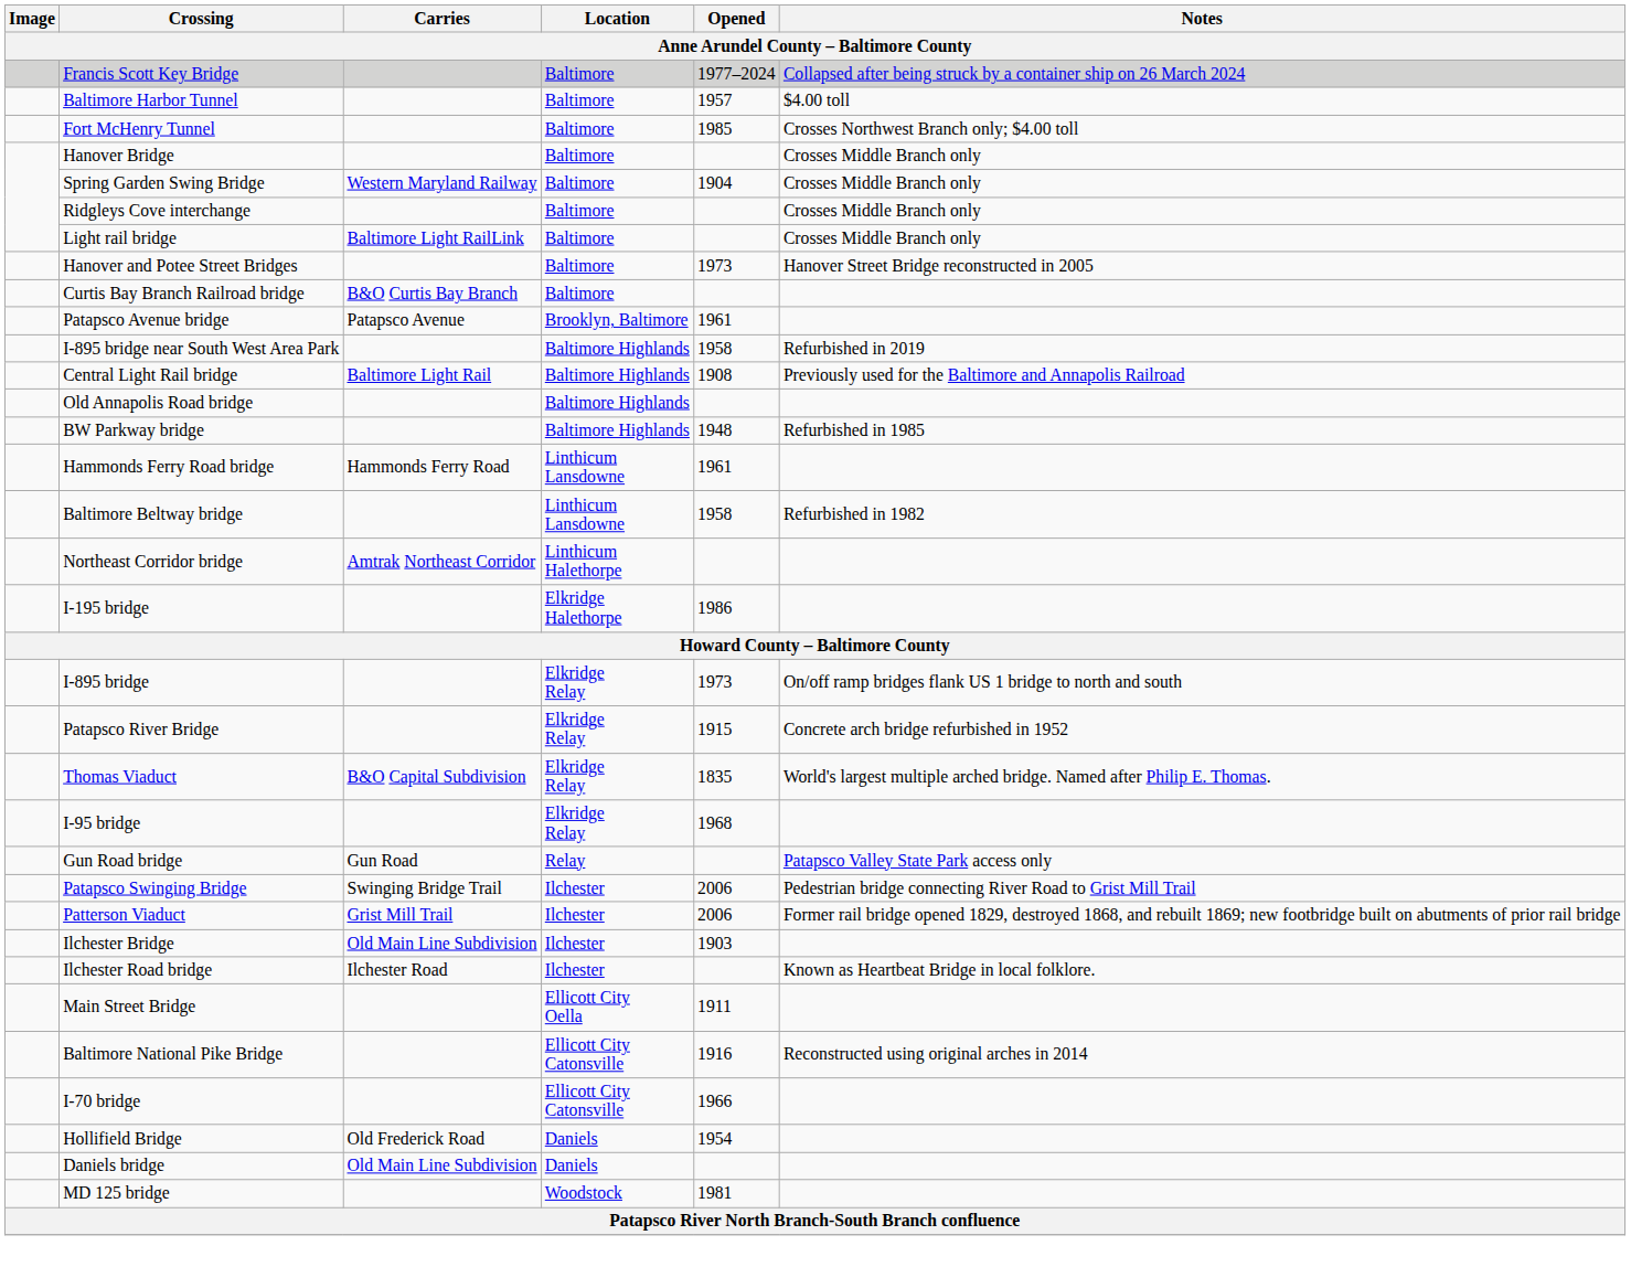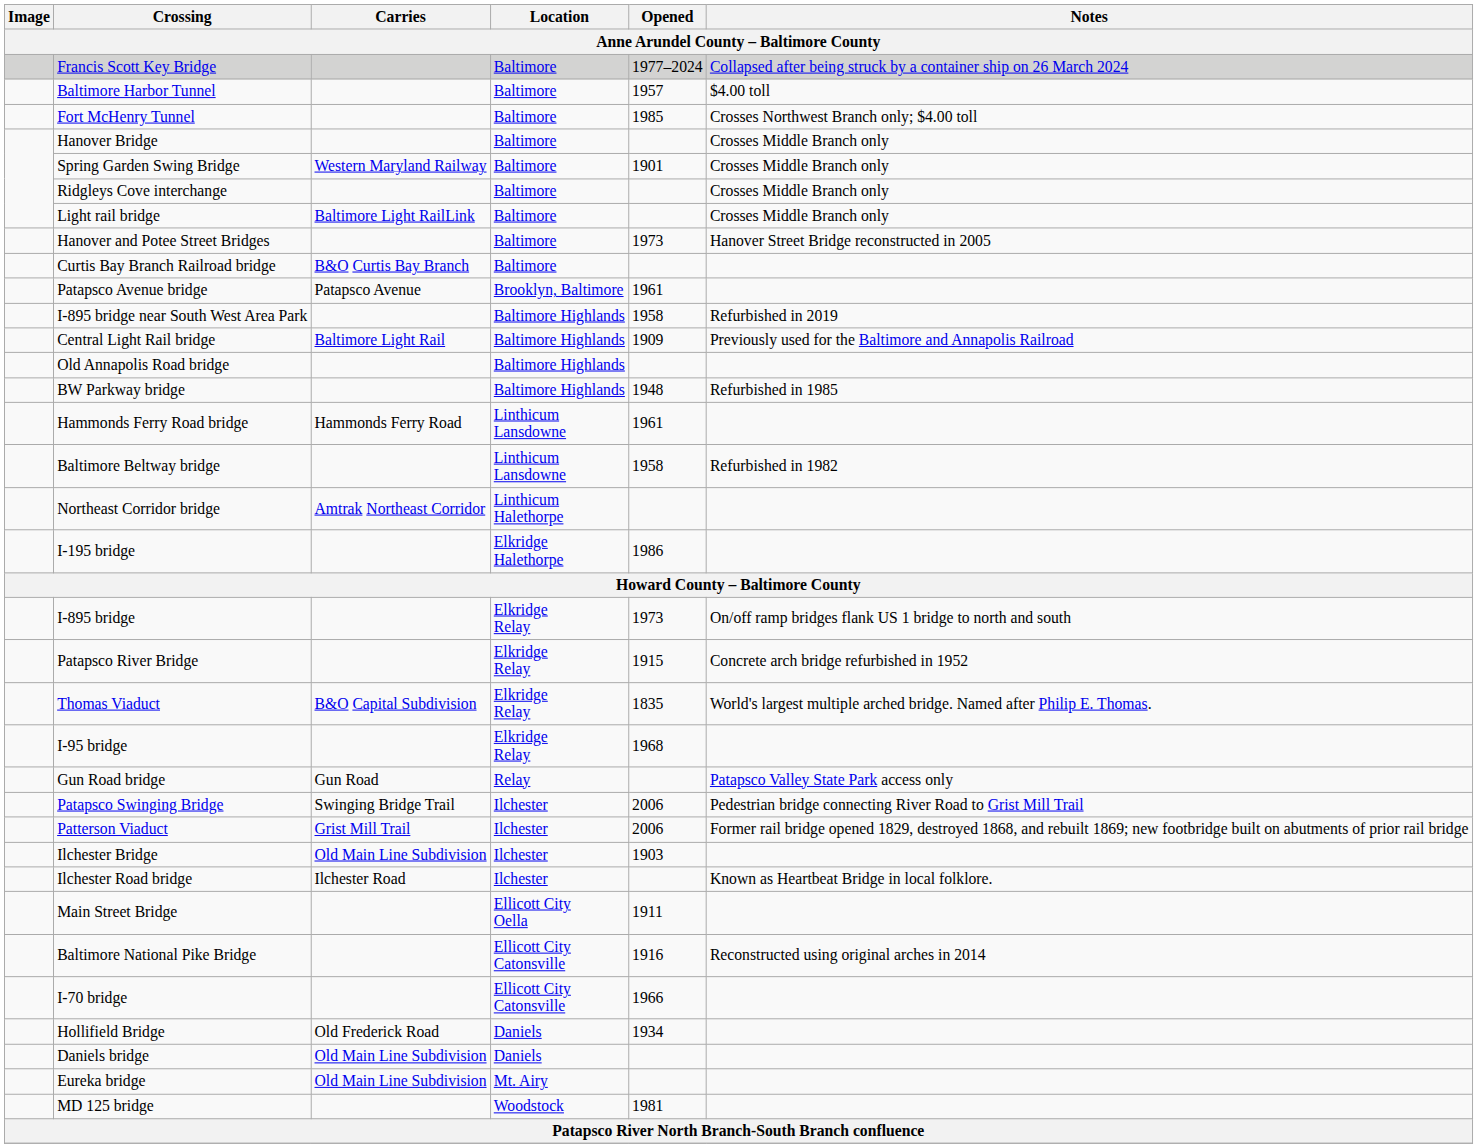Spring Garden Swing Bridge | Opened: 1904 -> 1901
Central Light Rail bridge | Opened: 1908 -> 1909
Hollifield Bridge | Opened: 1954 -> 1934
+ row: Eureka bridge | Old Main Line Subdivision | Mt. Airy
